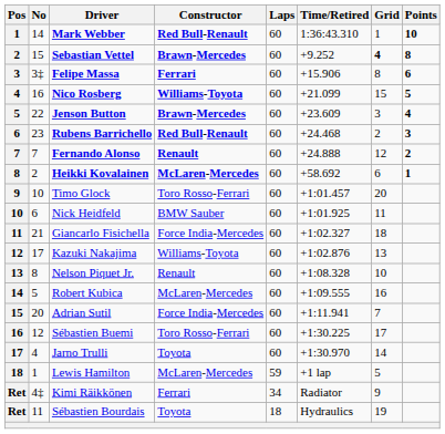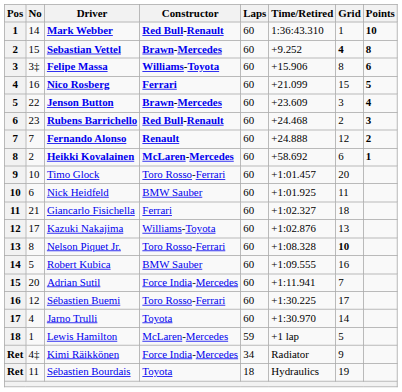Felipe Massa | Constructor: Ferrari -> Williams-Toyota
Nico Rosberg | Constructor: Williams-Toyota -> Ferrari
Giancarlo Fisichella | Constructor: Force India-Mercedes -> Ferrari
Nelson Piquet Jr. | Constructor: Renault -> Toro Rosso-Ferrari
Nelson Piquet Jr. | Grid: normal -> bold
Robert Kubica | Constructor: McLaren-Mercedes -> BMW Sauber
Kimi Räikkönen | Constructor: Ferrari -> Force India-Mercedes
